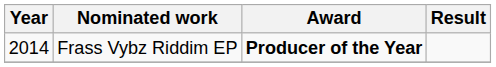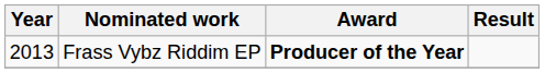Frass Vybz Riddim EP | Year: 2014 -> 2013
